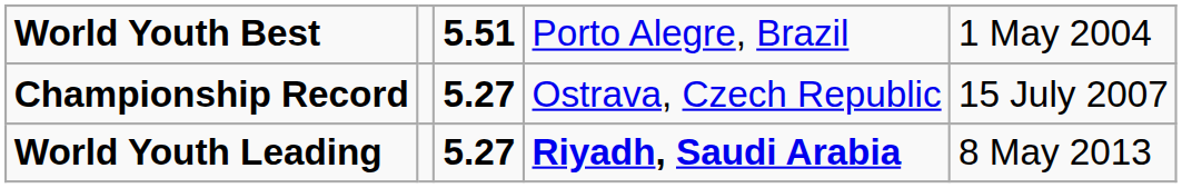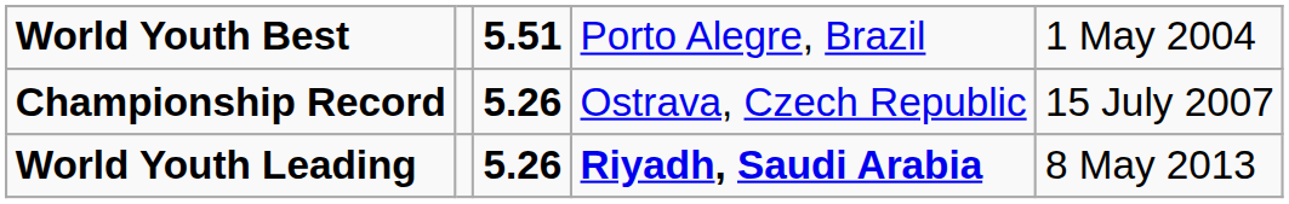Championship Record | column 3: 5.27 -> 5.26
World Youth Leading | column 3: 5.27 -> 5.26
